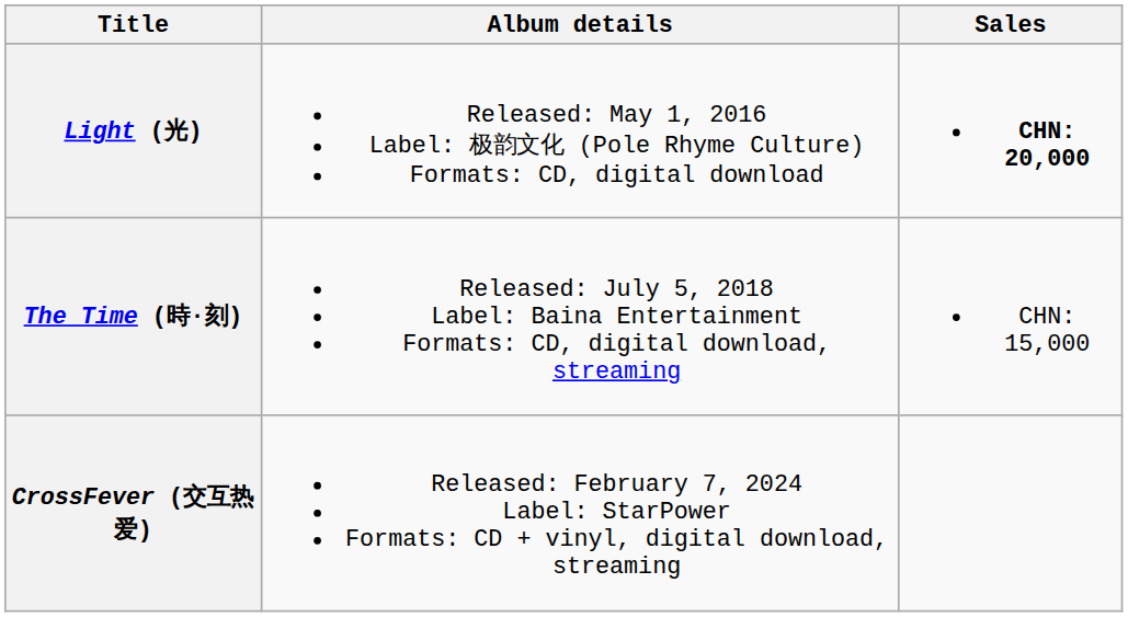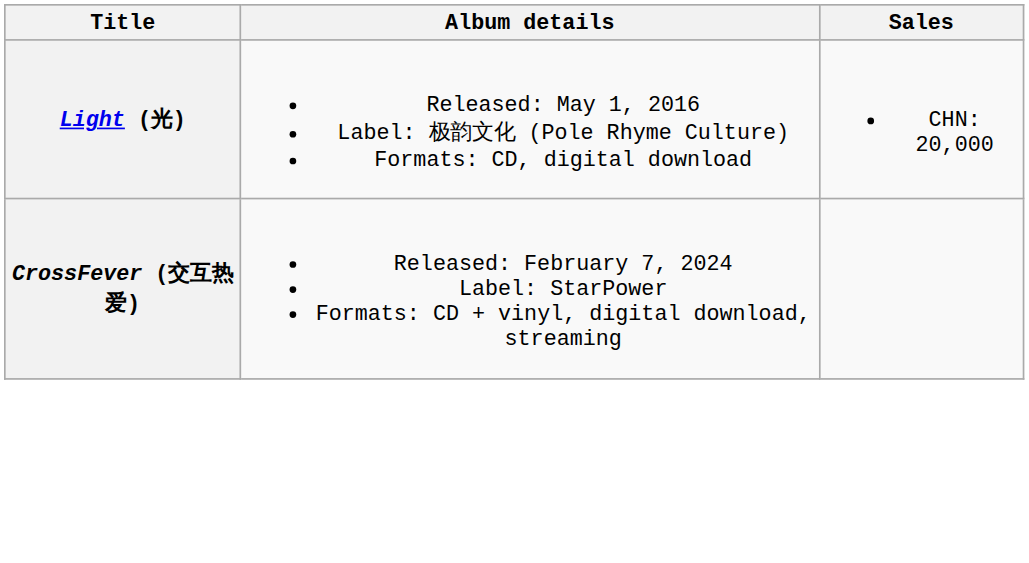Light (光) | Sales: bold -> normal
- row: The Time (時·刻) | Released: July 5, 2018 Label: Baina Entertainment Formats: CD, digital download, streaming | CHN: 15,000
